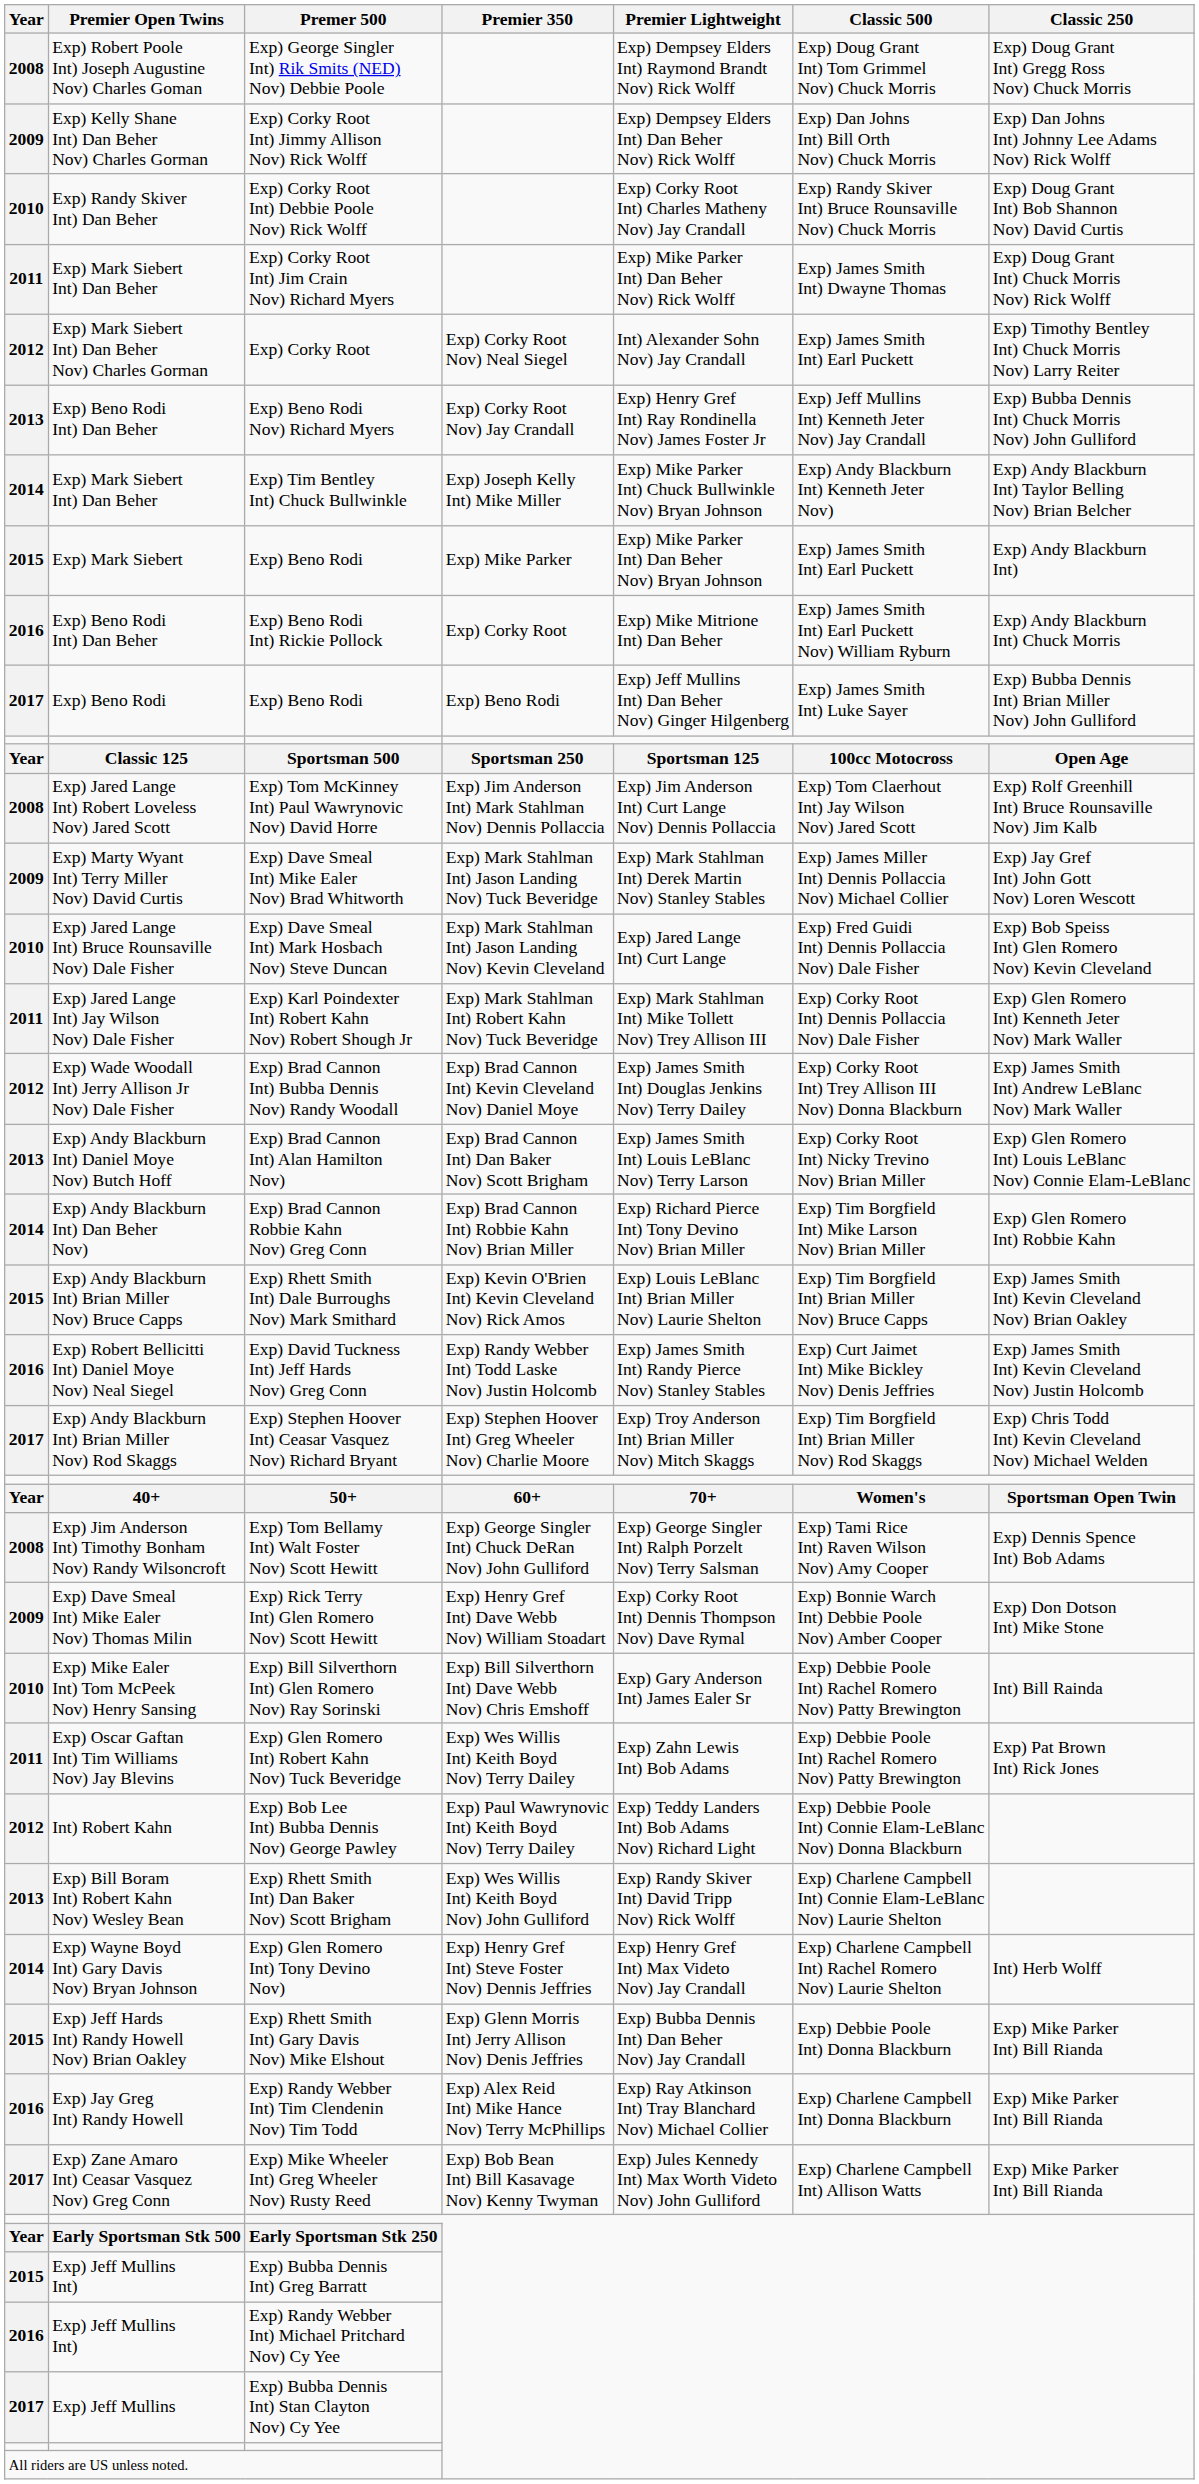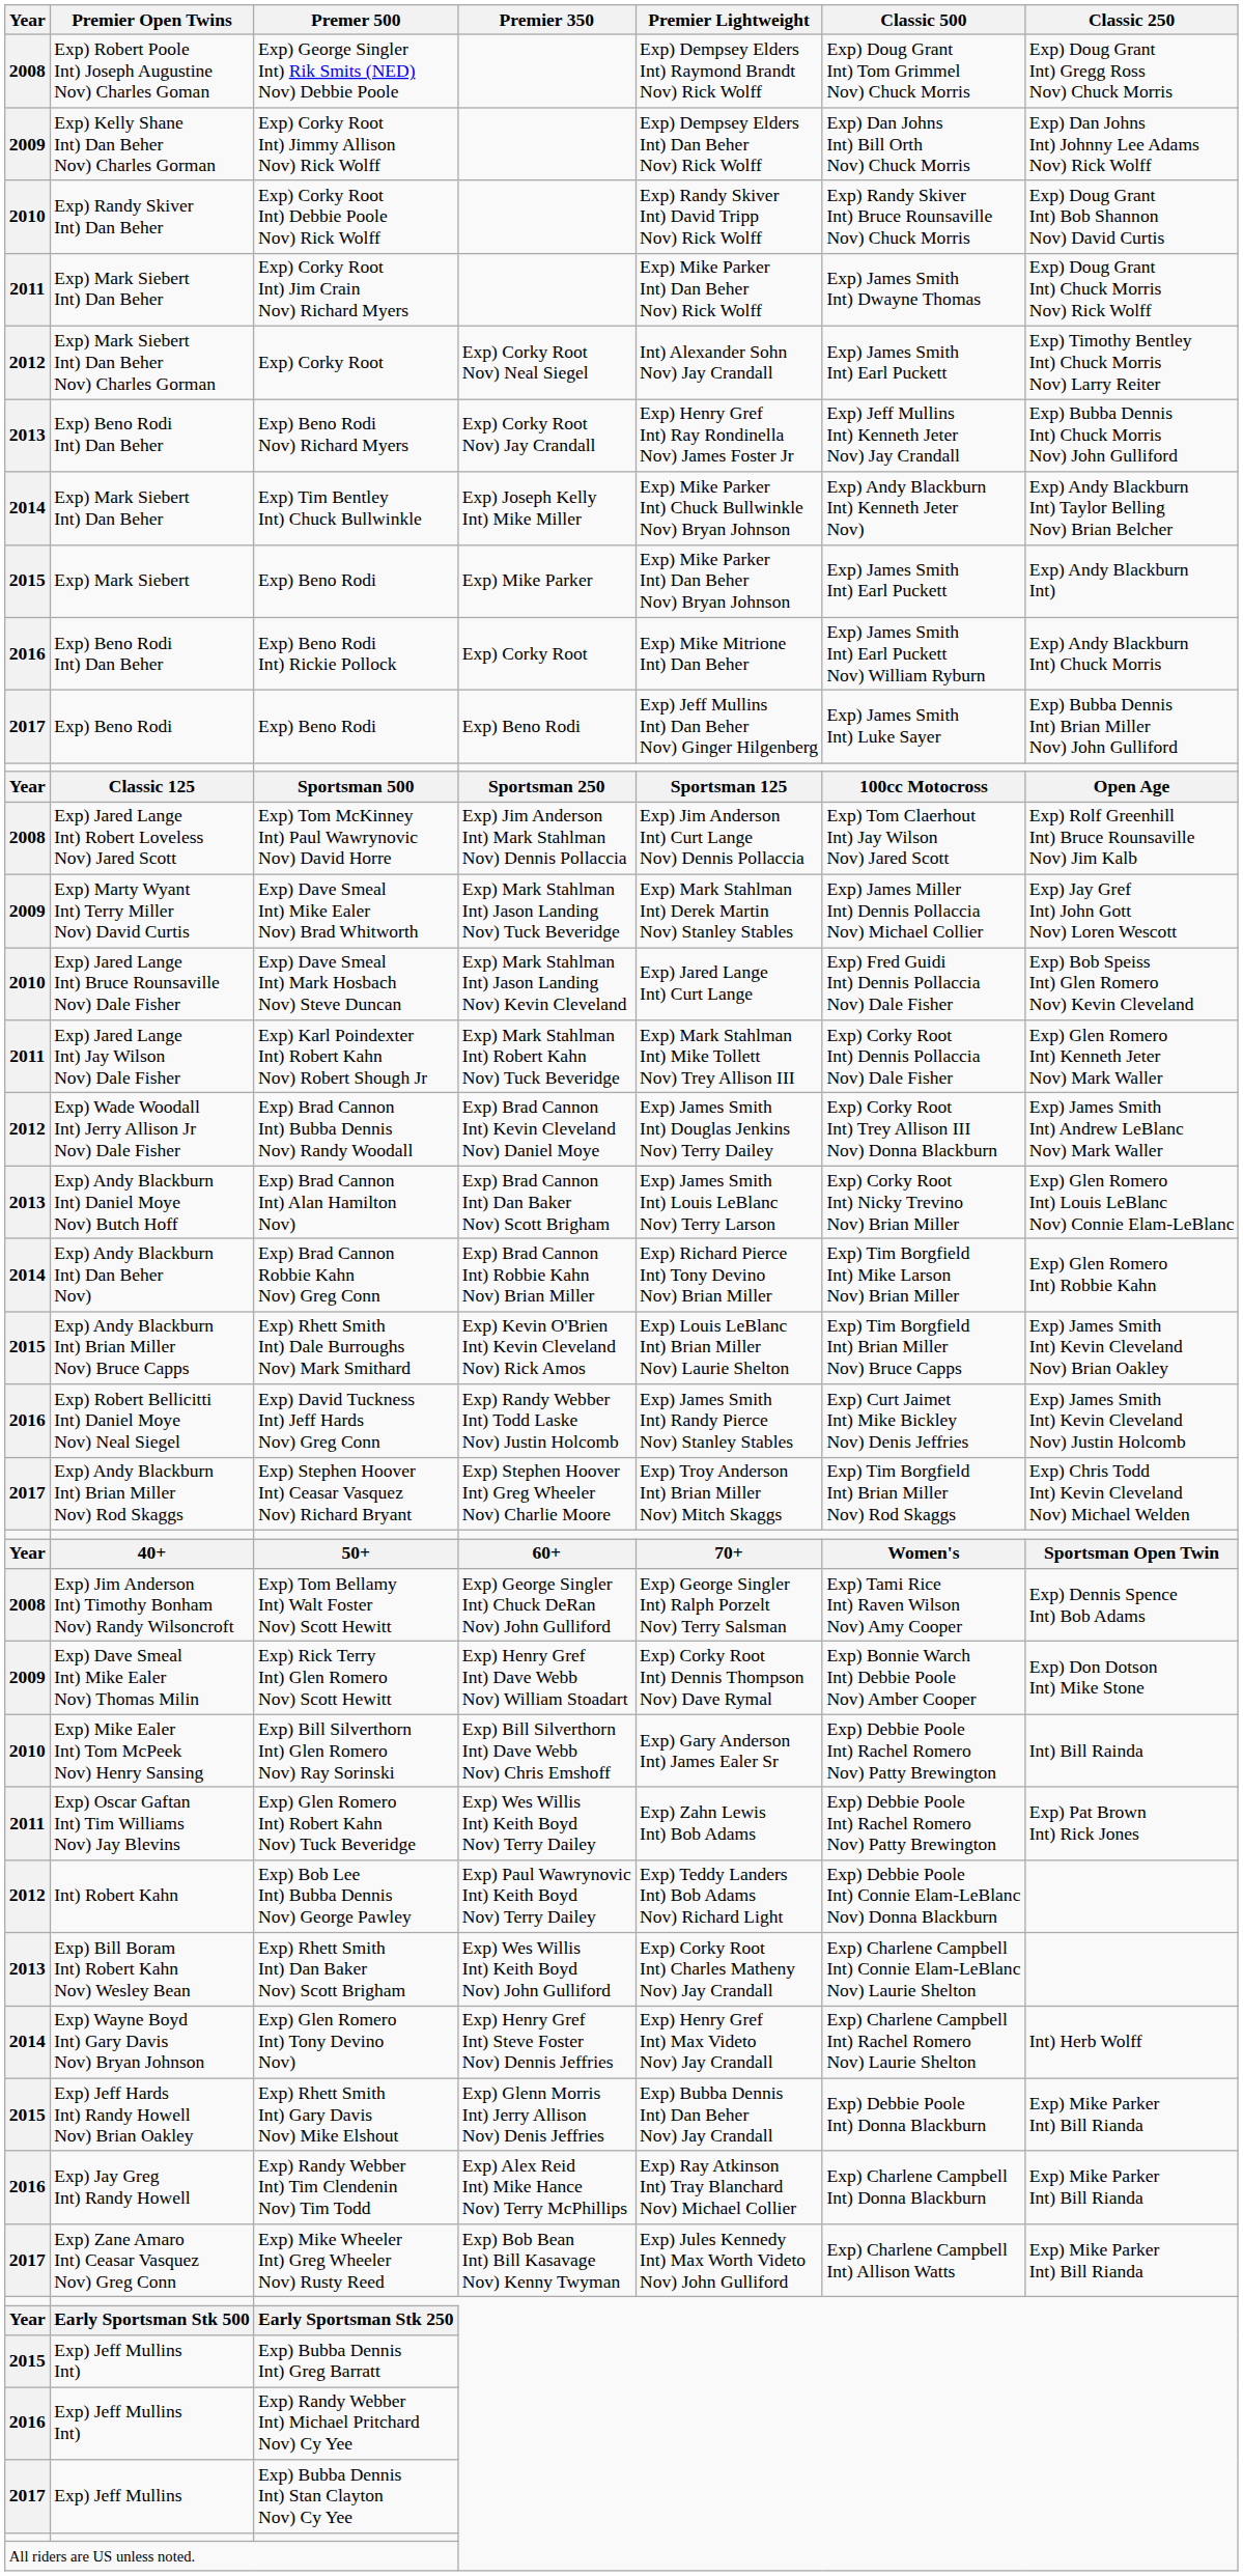Exp) Corky Root Int) Debbie Poole Nov) Rick Wolff | Premier Lightweight: Exp) Corky Root Int) Charles Matheny Nov) Jay Crandall -> Exp) Randy Skiver Int) David Tripp Nov) Rick Wolff
Exp) Rhett Smith Int) Dan Baker Nov) Scott Brigham | Premier Lightweight: Exp) Randy Skiver Int) David Tripp Nov) Rick Wolff -> Exp) Corky Root Int) Charles Matheny Nov) Jay Crandall
